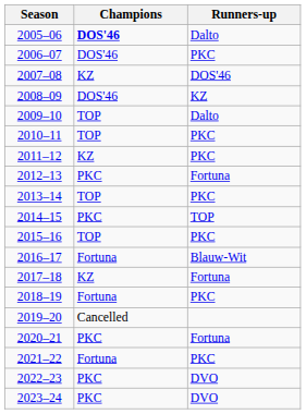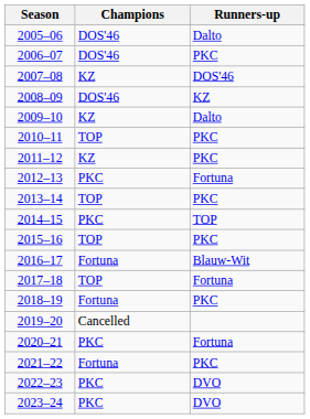2005–06 | Champions: bold -> normal
2009–10 | Champions: TOP -> KZ
2017–18 | Champions: KZ -> TOP
